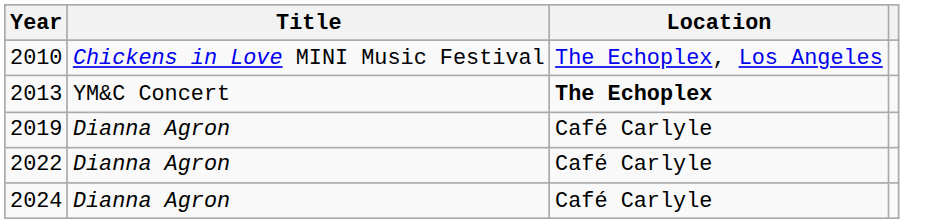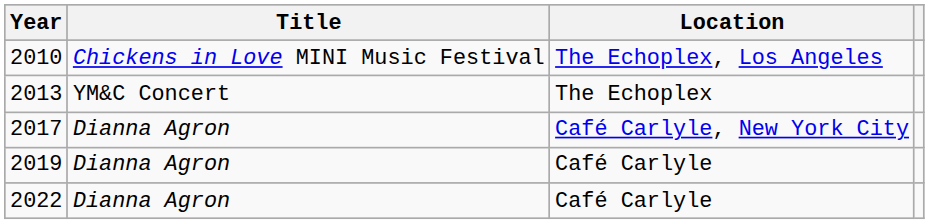2013 | Location: bold -> normal
+ row: 2017 | Dianna Agron | Café Carlyle, New York City
- row: 2024 | Dianna Agron | Café Carlyle
